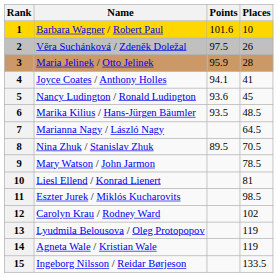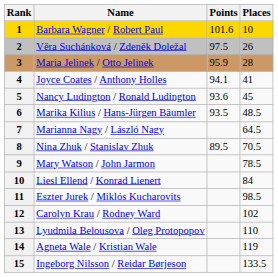Liesl Ellend / Konrad Lienert | Places: 81 -> 84
Lyudmila Belousova / Oleg Protopopov | Places: 119 -> 110
